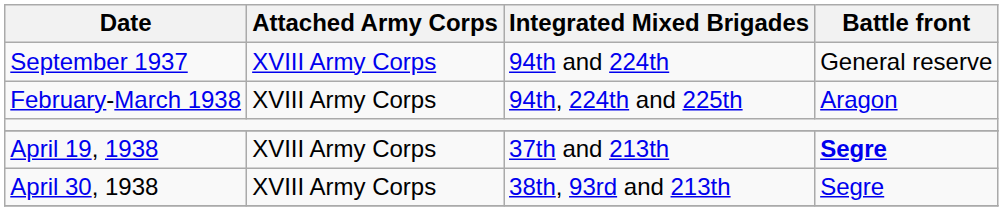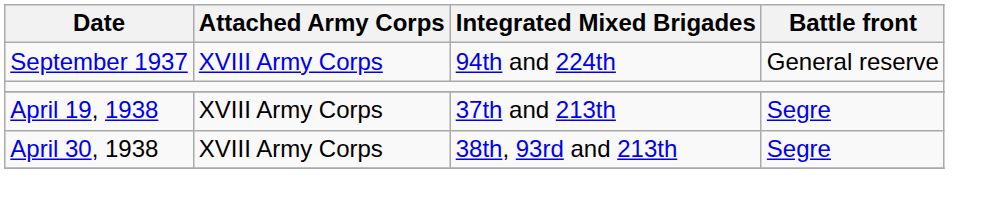- row: February-March 1938 | XVIII Army Corps | 94th, 224th and 225th | Aragon
April 19, 1938 | Battle front: bold -> normal
